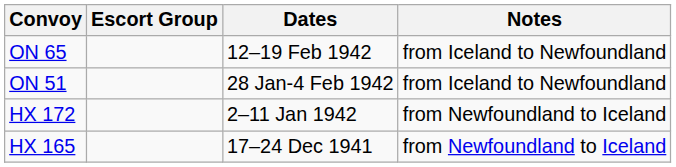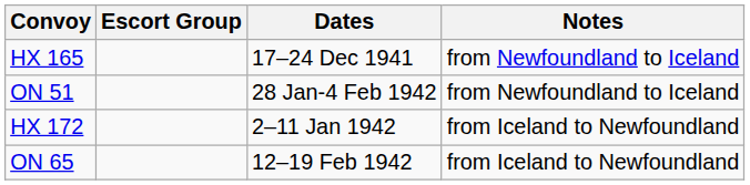rows swapped: HX 165 <-> ON 65
ON 51 | Notes: from Iceland to Newfoundland -> from Newfoundland to Iceland
HX 172 | Notes: from Newfoundland to Iceland -> from Iceland to Newfoundland
